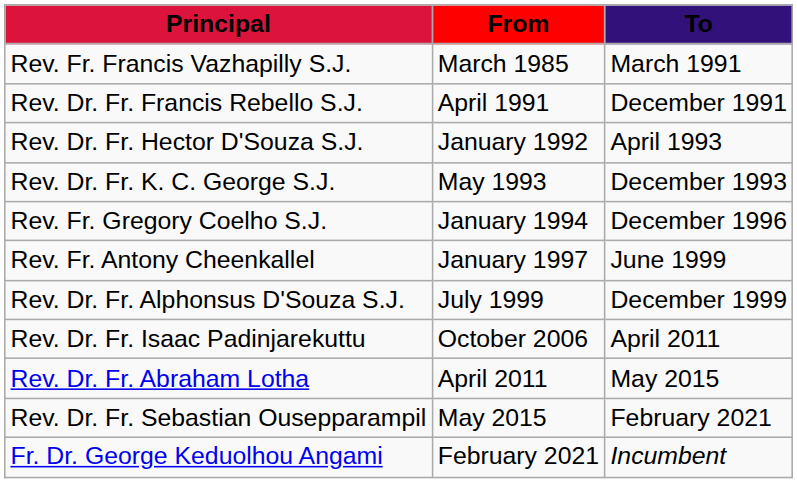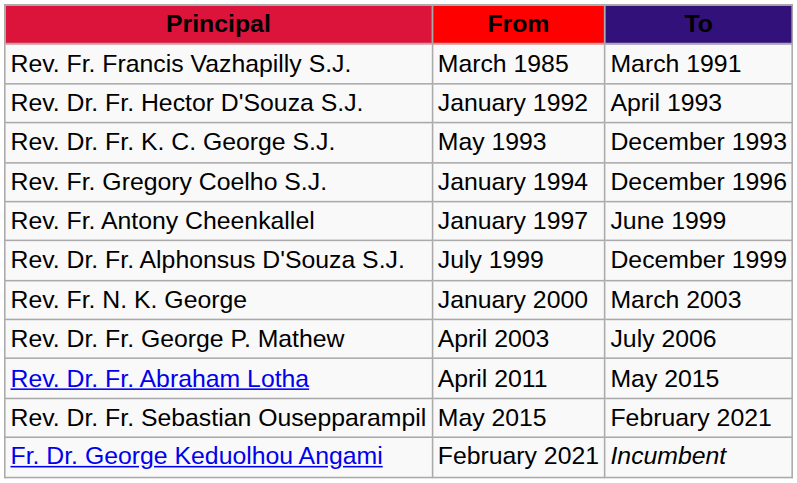- row: Rev. Dr. Fr. Francis Rebello S.J. | April 1991 | December 1991
+ row: Rev. Fr. N. K. George | January 2000 | March 2003
+ row: Rev. Dr. Fr. George P. Mathew | April 2003 | July 2006
- row: Rev. Dr. Fr. Isaac Padinjarekuttu | October 2006 | April 2011
